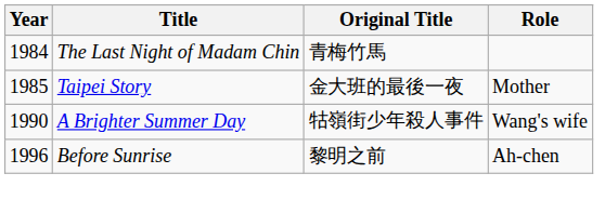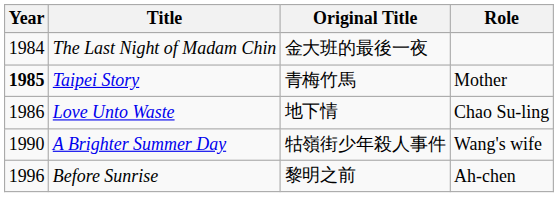The Last Night of Madam Chin | Original Title: 青梅竹馬 -> 金大班的最後一夜
Taipei Story | Year: normal -> bold
Taipei Story | Original Title: 金大班的最後一夜 -> 青梅竹馬
+ row: 1986 | Love Unto Waste | 地下情 | Chao Su-ling
